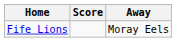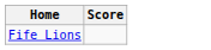- column: Away | Moray Eels
